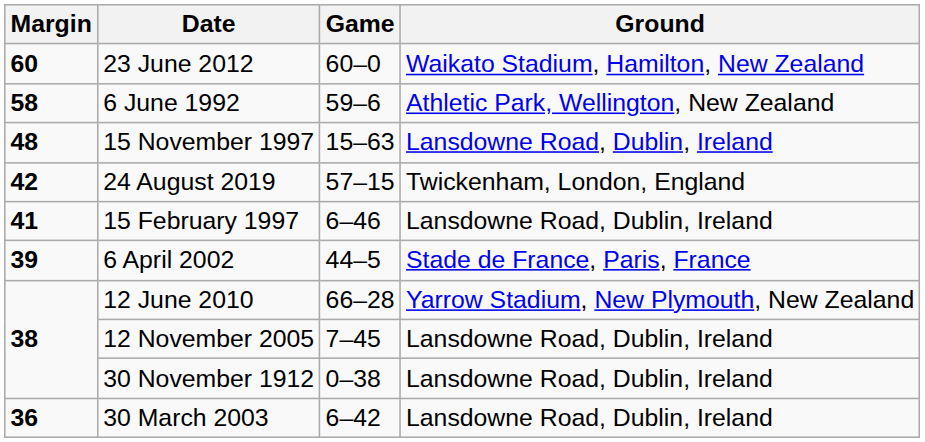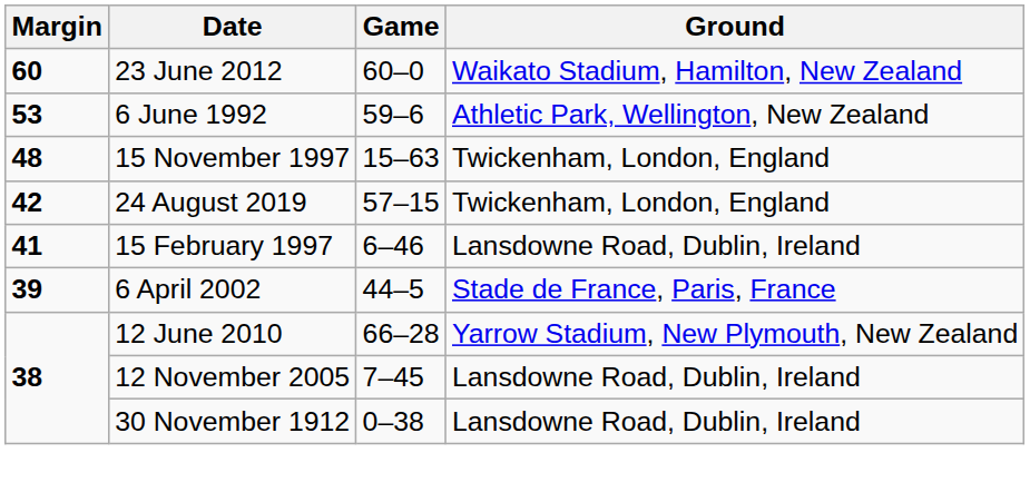6 June 1992 | Margin: 58 -> 53
15 November 1997 | Ground: Lansdowne Road, Dublin, Ireland -> Twickenham, London, England
- row: 36 | 30 March 2003 | 6–42 | Lansdowne Road, Dublin, Ireland
